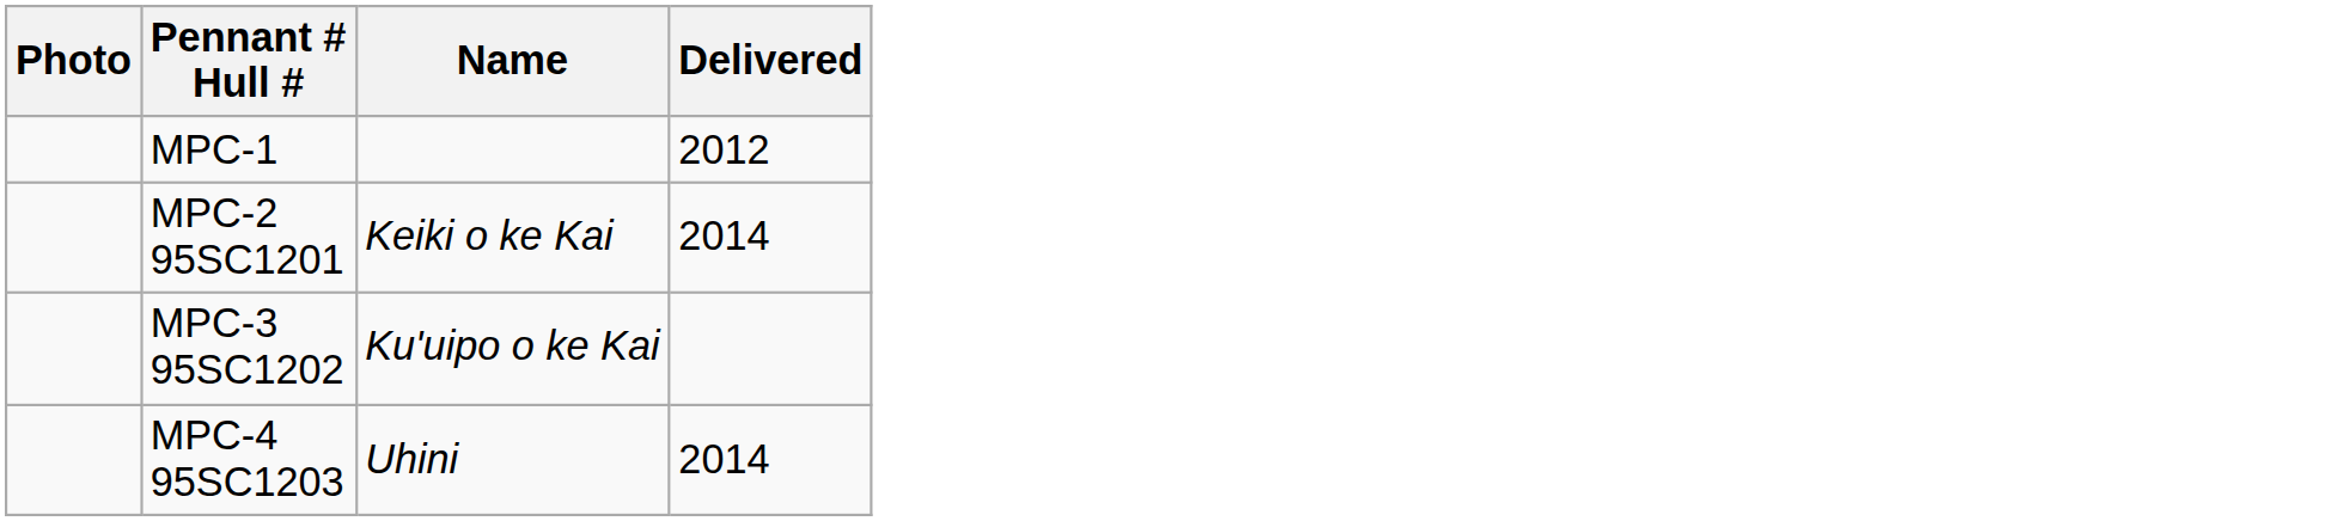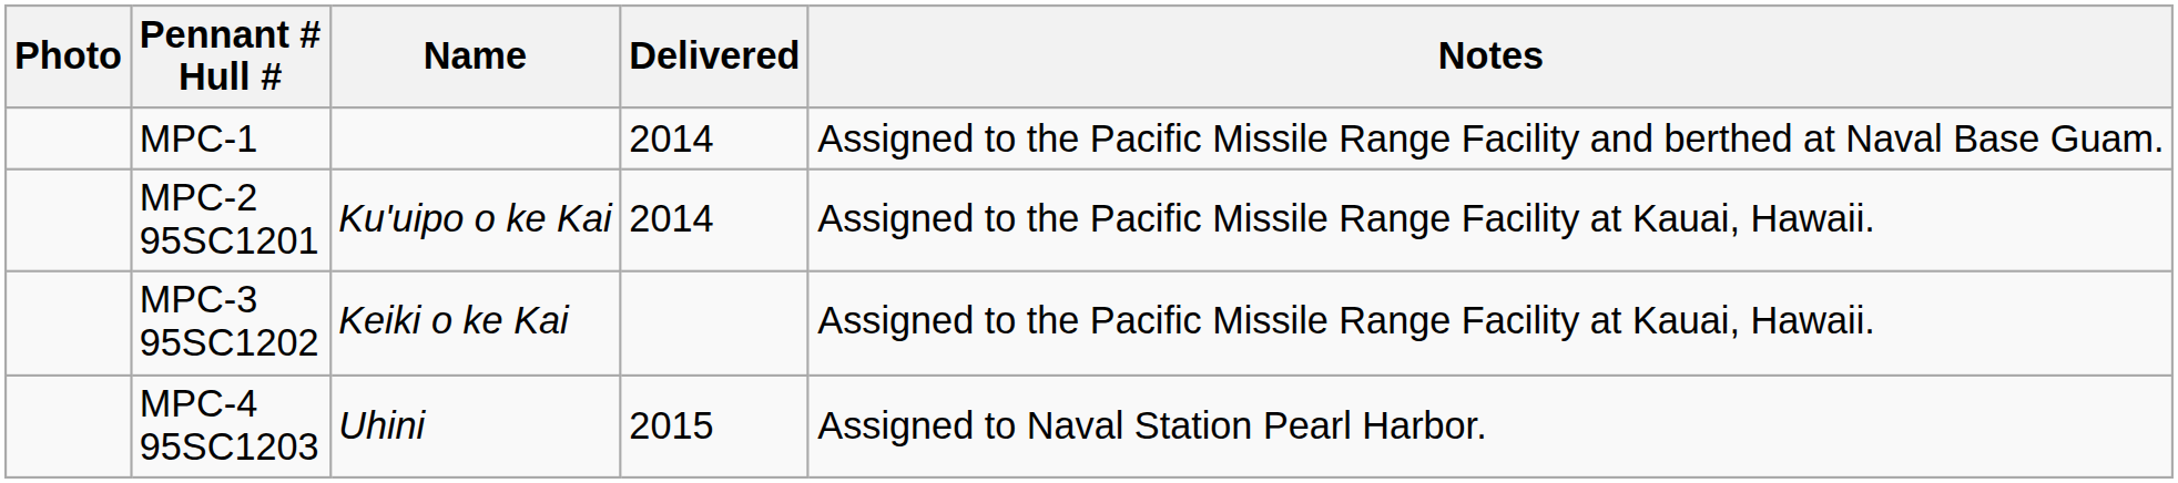+ column: Notes | Assigned to the Pacific Missile Range Facility and berthed at Naval Base Guam. | Assigned to the Pacific Missile Range Facility at Kauai, Hawaii. | Assigned to the Pacific Missile Range Facility at Kauai, Hawaii. | Assigned to Naval Station Pearl Harbor.
MPC-1 | Delivered: 2012 -> 2014
MPC-2 95SC1201 | Name: Keiki o ke Kai -> Ku'uipo o ke Kai
MPC-3 95SC1202 | Name: Ku'uipo o ke Kai -> Keiki o ke Kai
MPC-4 95SC1203 | Delivered: 2014 -> 2015
